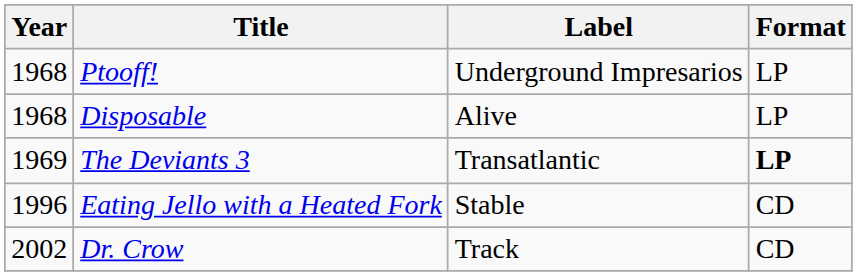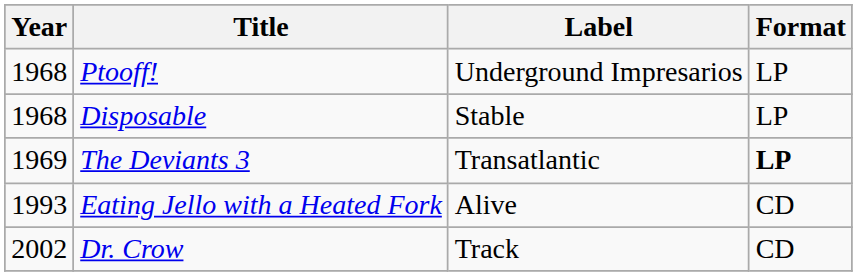Disposable | Label: Alive -> Stable
Eating Jello with a Heated Fork | Year: 1996 -> 1993
Eating Jello with a Heated Fork | Label: Stable -> Alive
